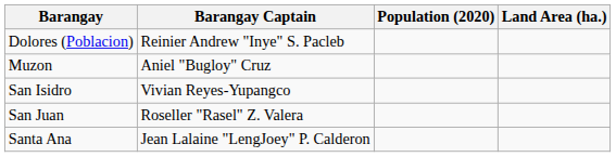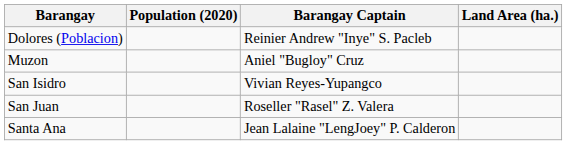columns swapped: Population (2020) <-> Barangay Captain
